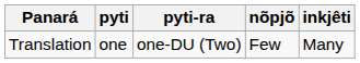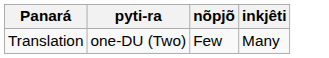- column: pyti | one
